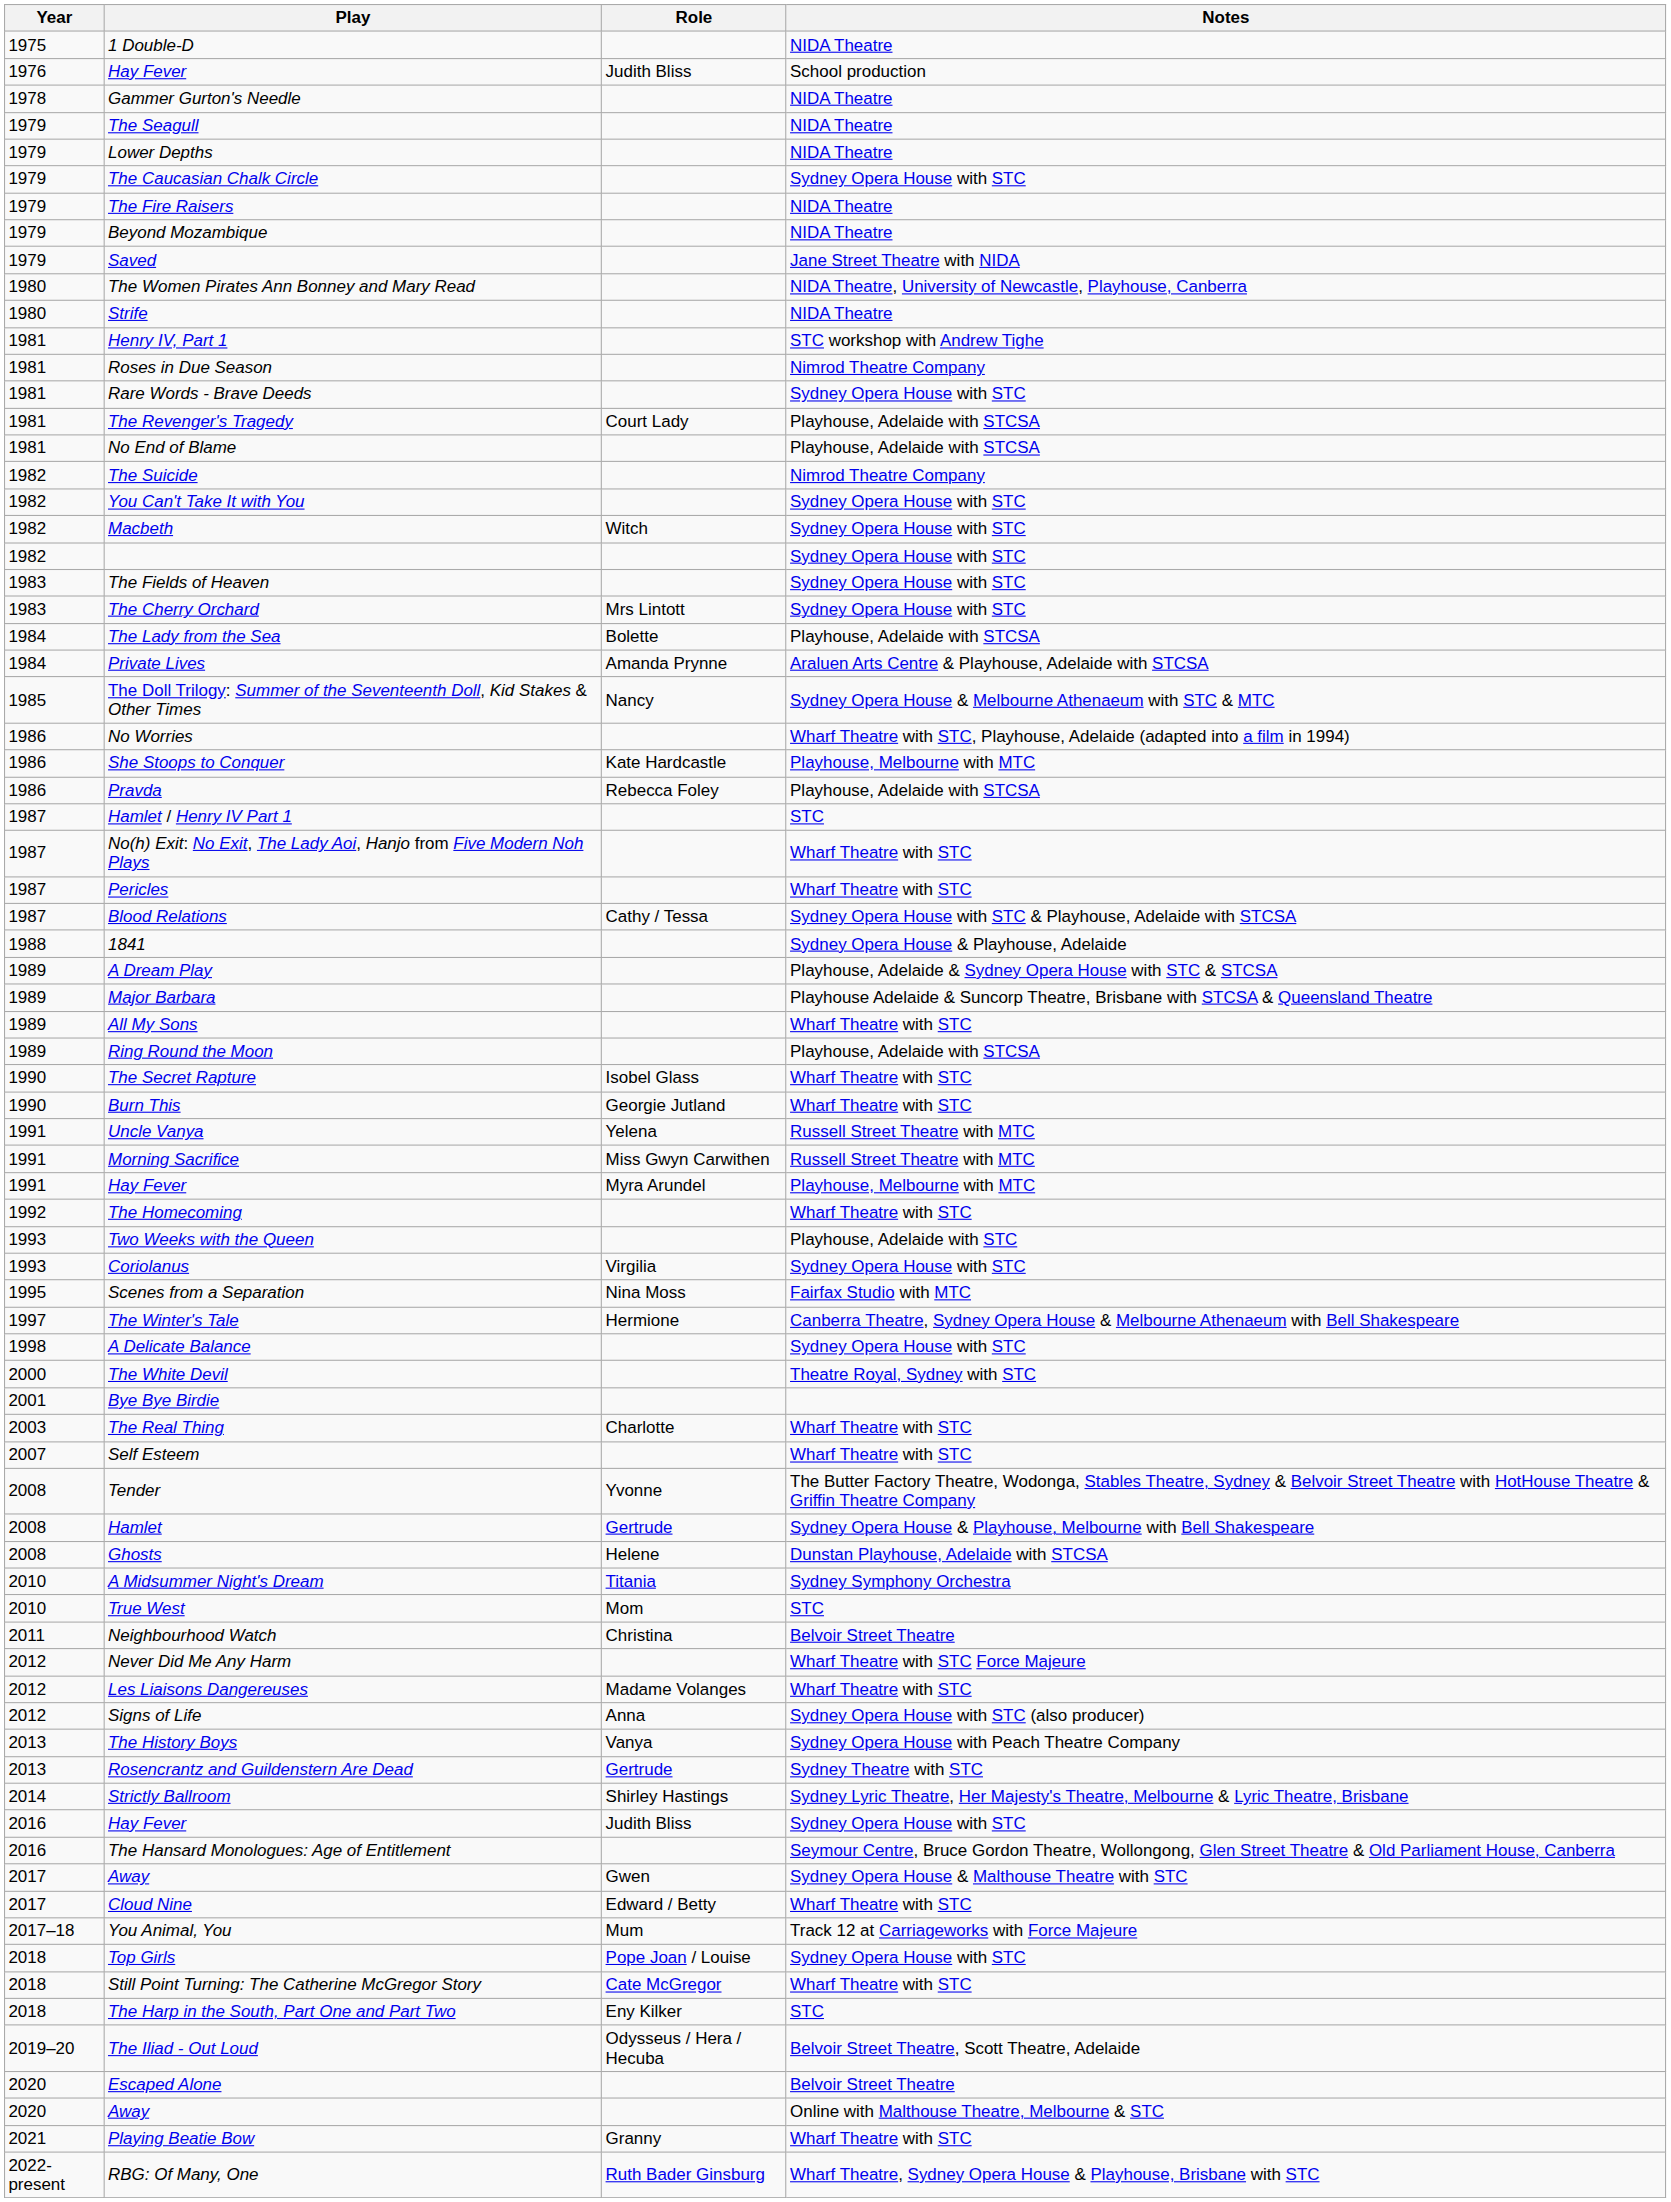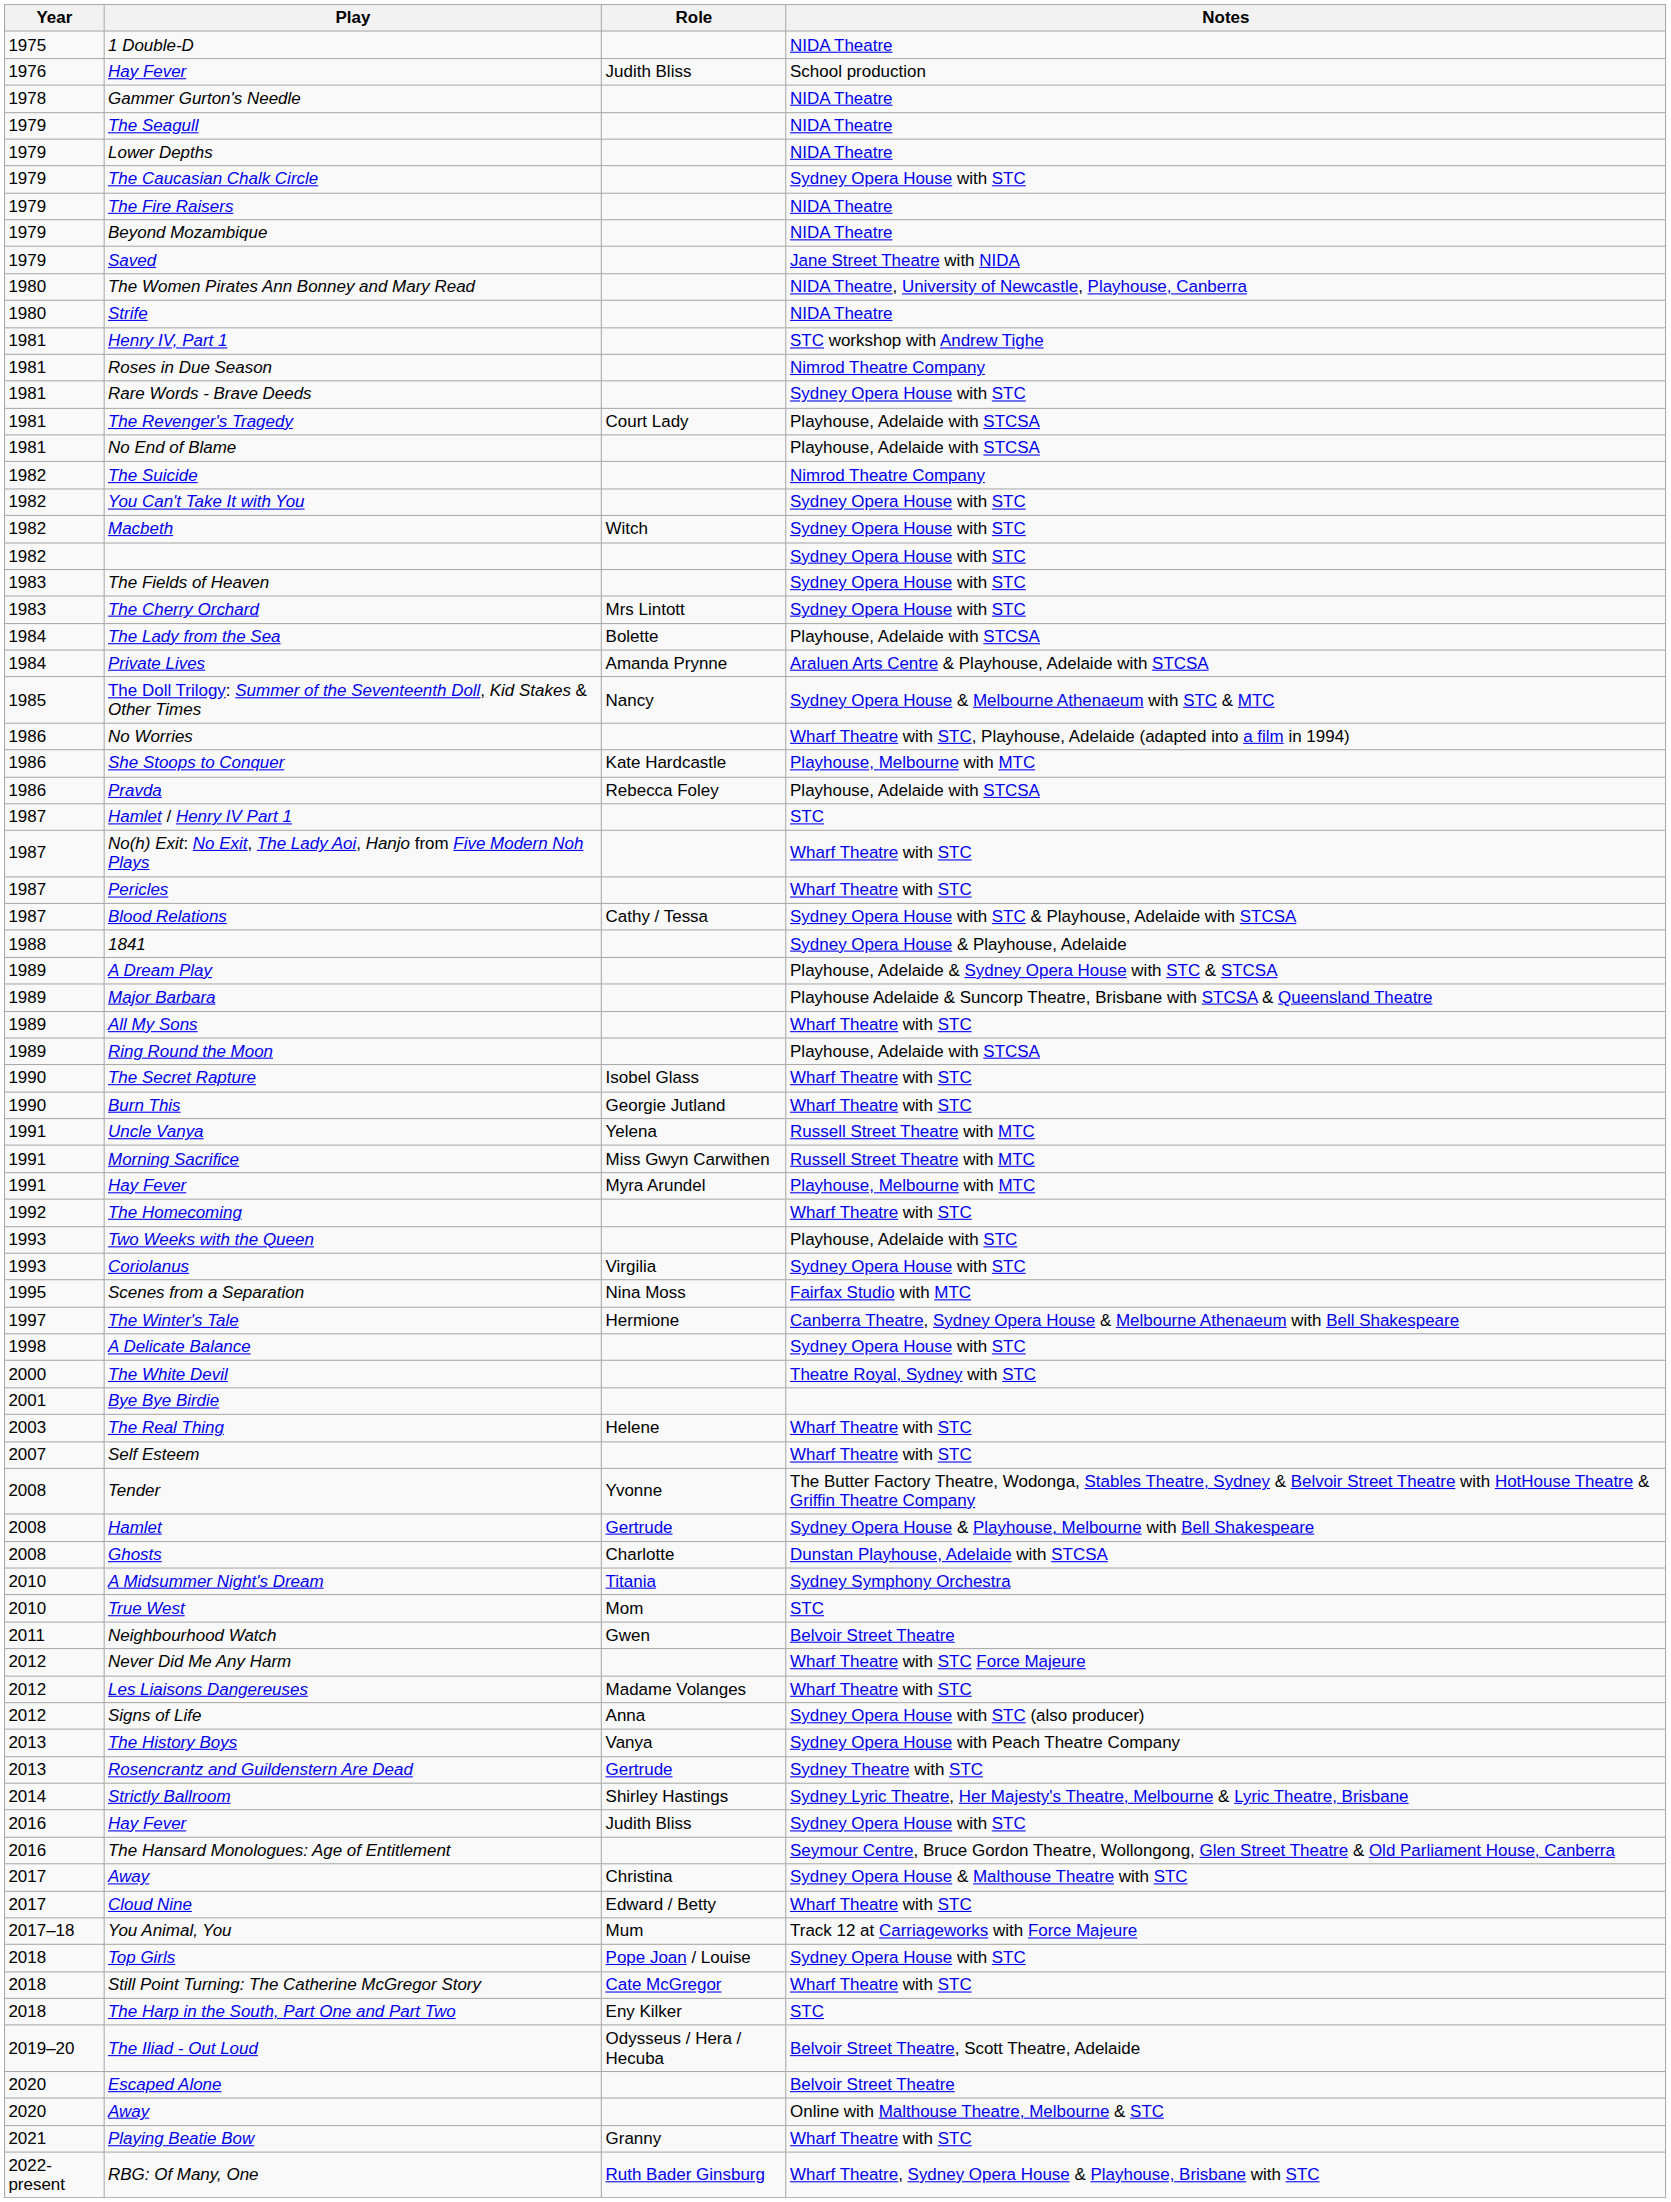The Real Thing | Role: Charlotte -> Helene
Ghosts | Role: Helene -> Charlotte
Neighbourhood Watch | Role: Christina -> Gwen
Away / Sydney Opera House & Malthouse Theatre with STC | Role: Gwen -> Christina
